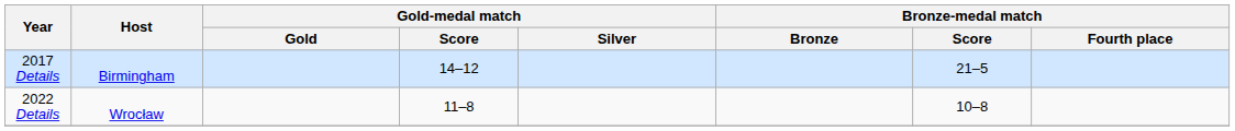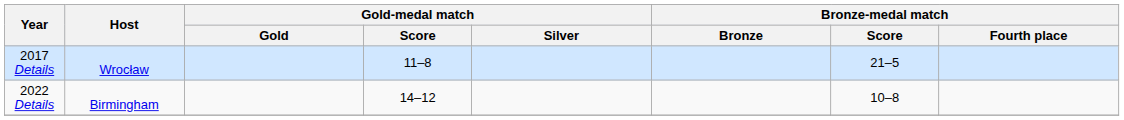2017 Details | Host: Birmingham -> Wrocław
2017 Details | Gold-medal match / Score: 14–12 -> 11–8
2022 Details | Host: Wrocław -> Birmingham
2022 Details | Gold-medal match / Score: 11–8 -> 14–12
